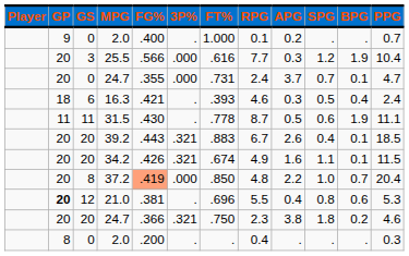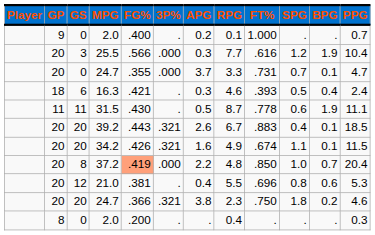columns swapped: FT% <-> APG
0 / 24.7 | RPG: 2.4 -> 3.3
21.0 | GP: bold -> normal
